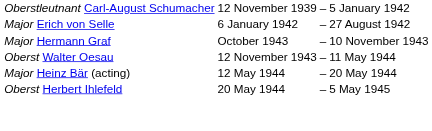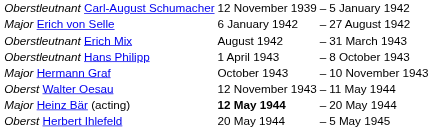+ row: Oberstleutnant Erich Mix | August 1942 | – | 31 March 1943
+ row: Oberstleutnant Hans Philipp | 1 April 1943 | – | 8 October 1943
Major Heinz Bär (acting) | column 2: normal -> bold
